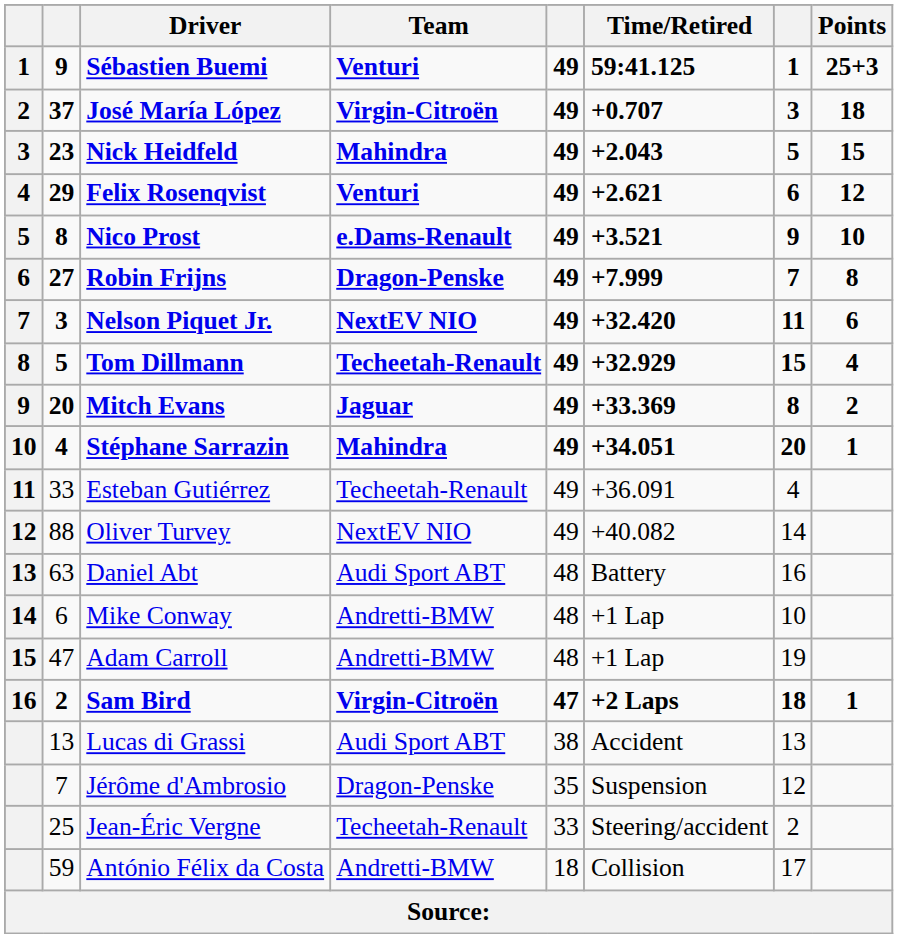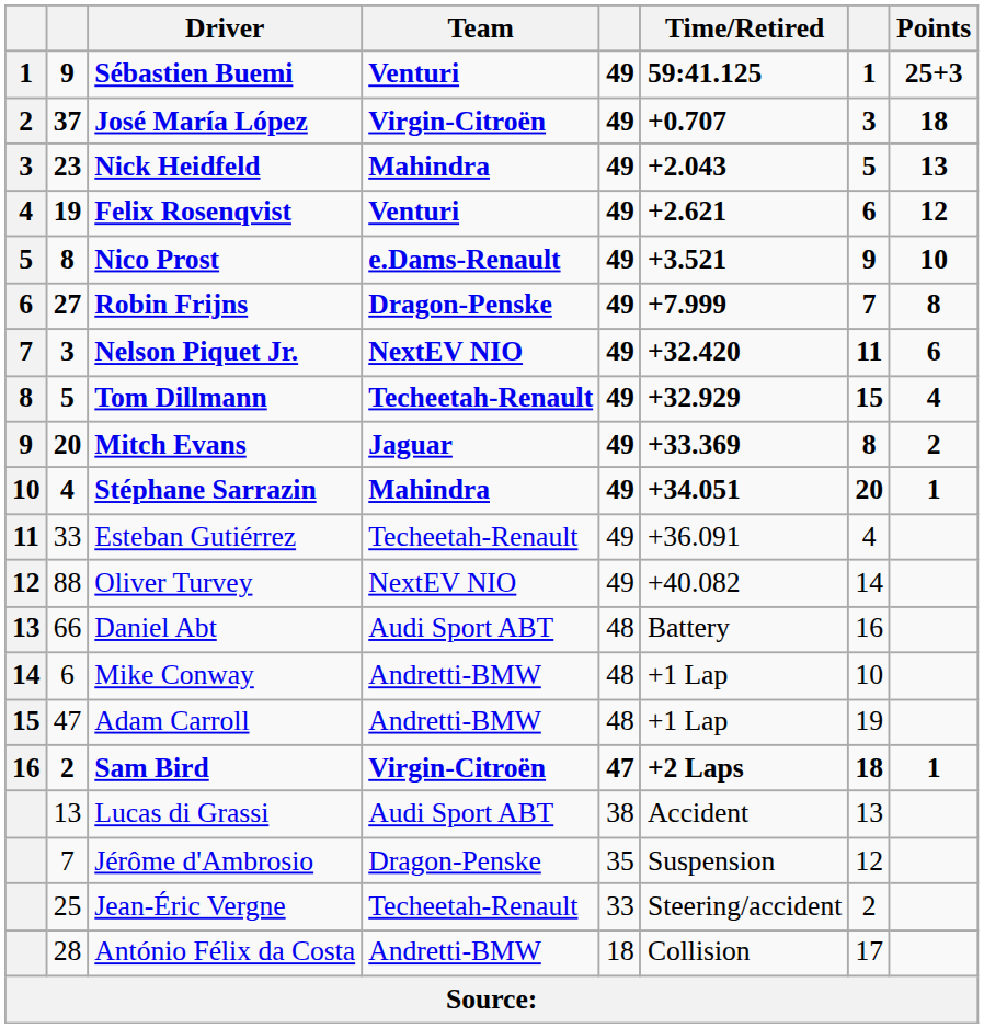Nick Heidfeld | Points: 15 -> 13
Felix Rosenqvist | column 2: 29 -> 19
Daniel Abt | column 2: 63 -> 66
António Félix da Costa | column 2: 59 -> 28
